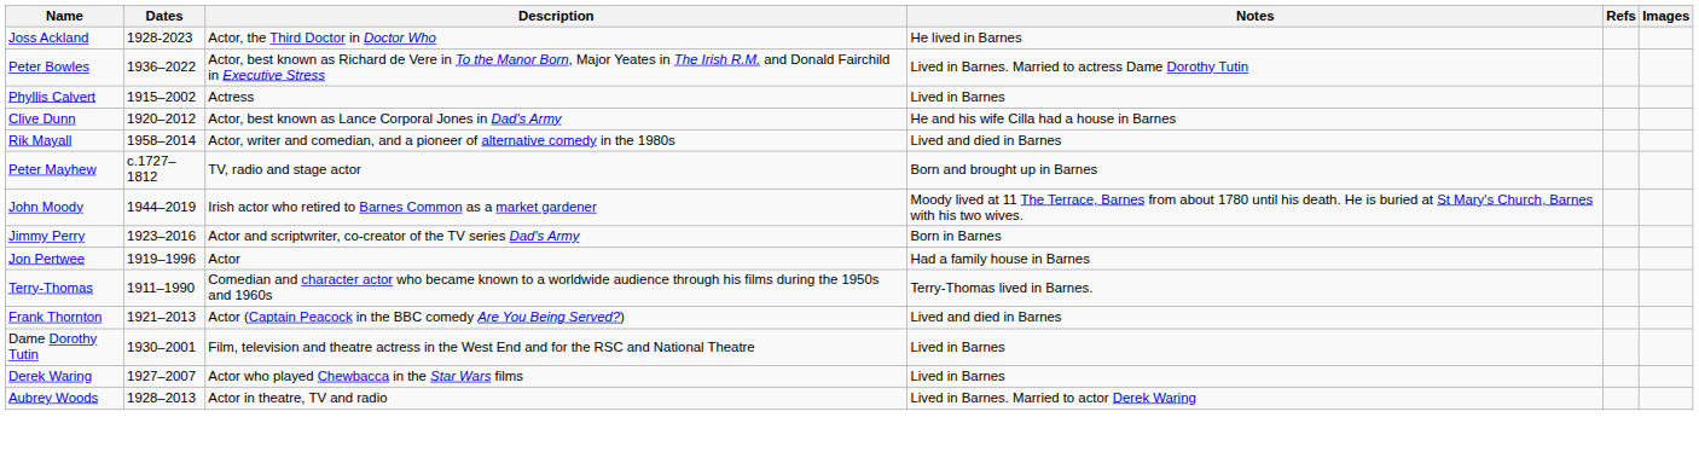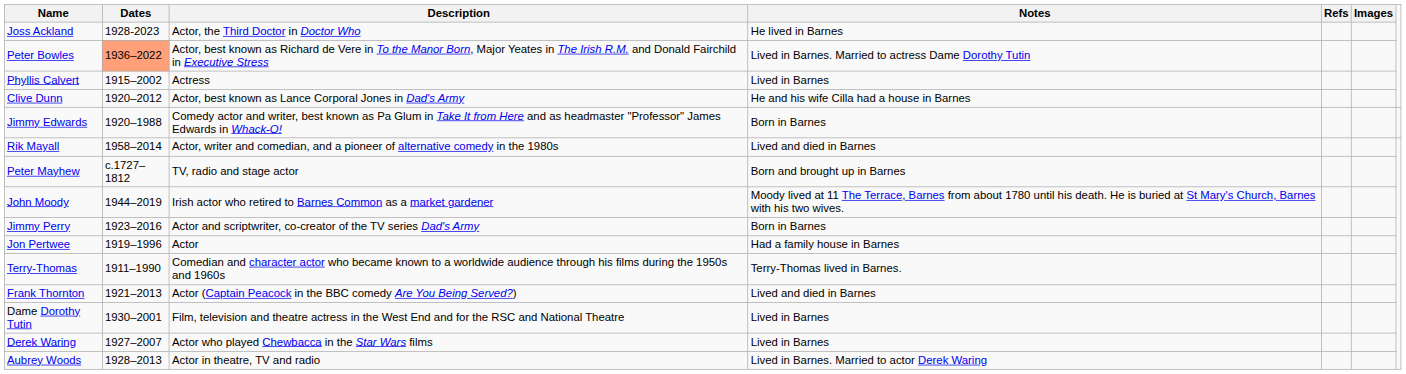Peter Bowles | Dates: no background -> lightsalmon background
+ row: Jimmy Edwards | 1920–1988 | Comedy actor and writer, best known as Pa Glum in Take It from Here and as headmaster "Professor" James Edwards in Whack-O! | Born in Barnes
